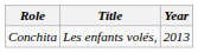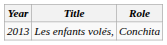columns swapped: Year <-> Role
